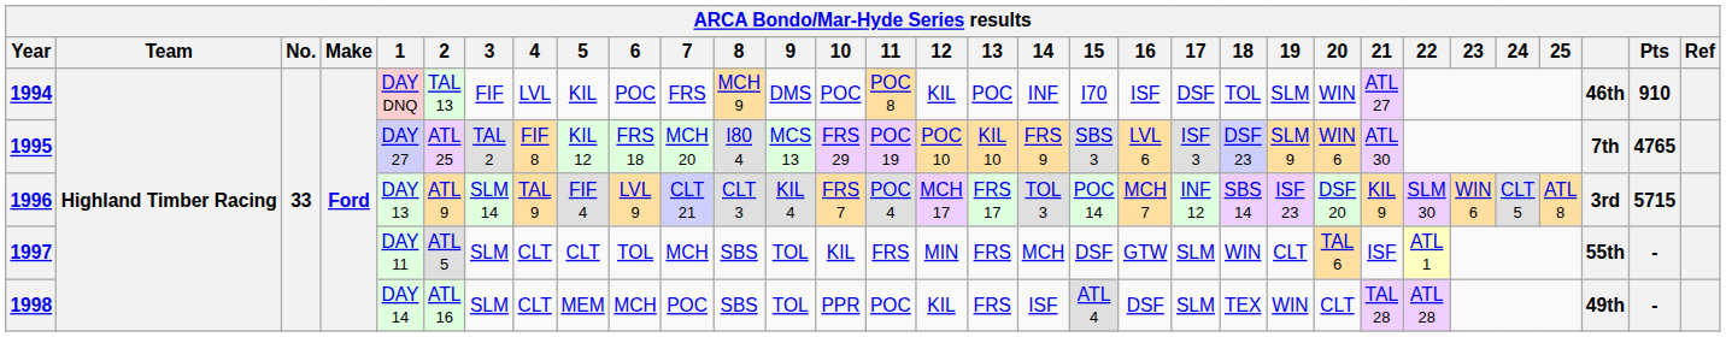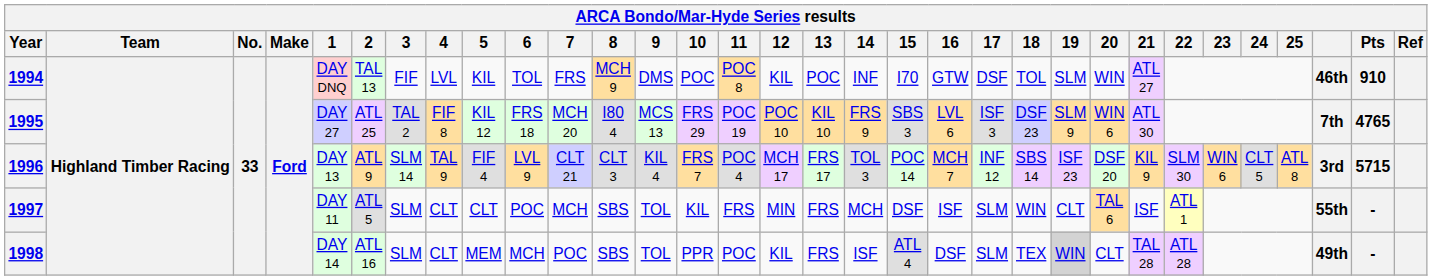1994 | 6: POC -> TOL
1994 | 16: ISF -> GTW
1997 | 6: TOL -> POC
1997 | 16: GTW -> ISF
1998 | 19: no background -> lightgrey background
